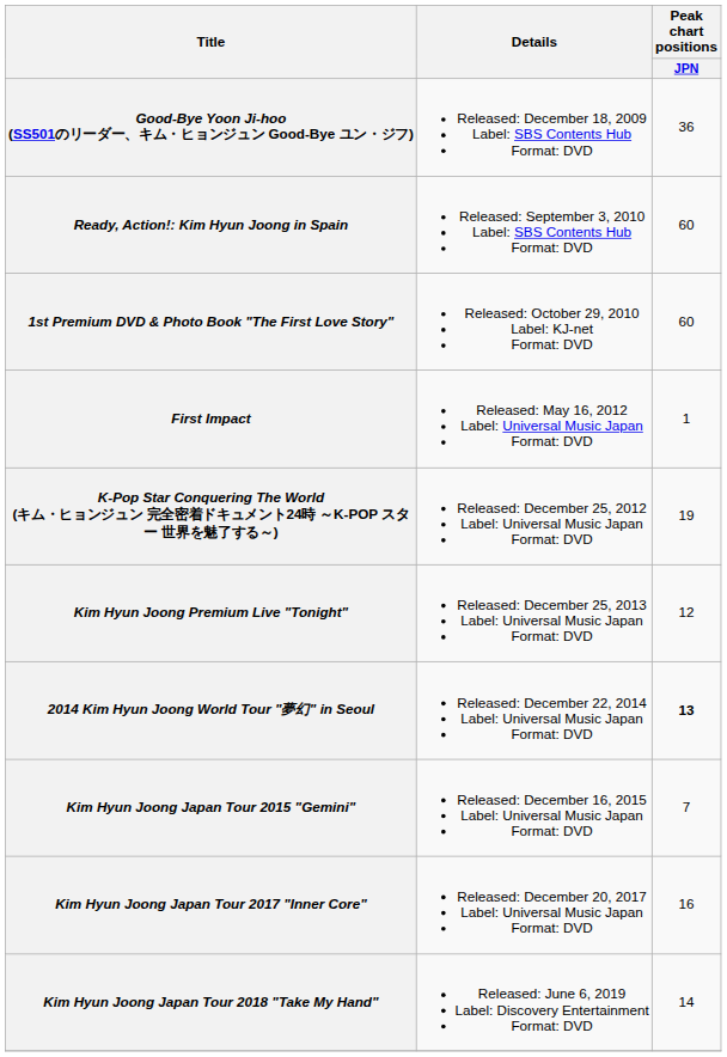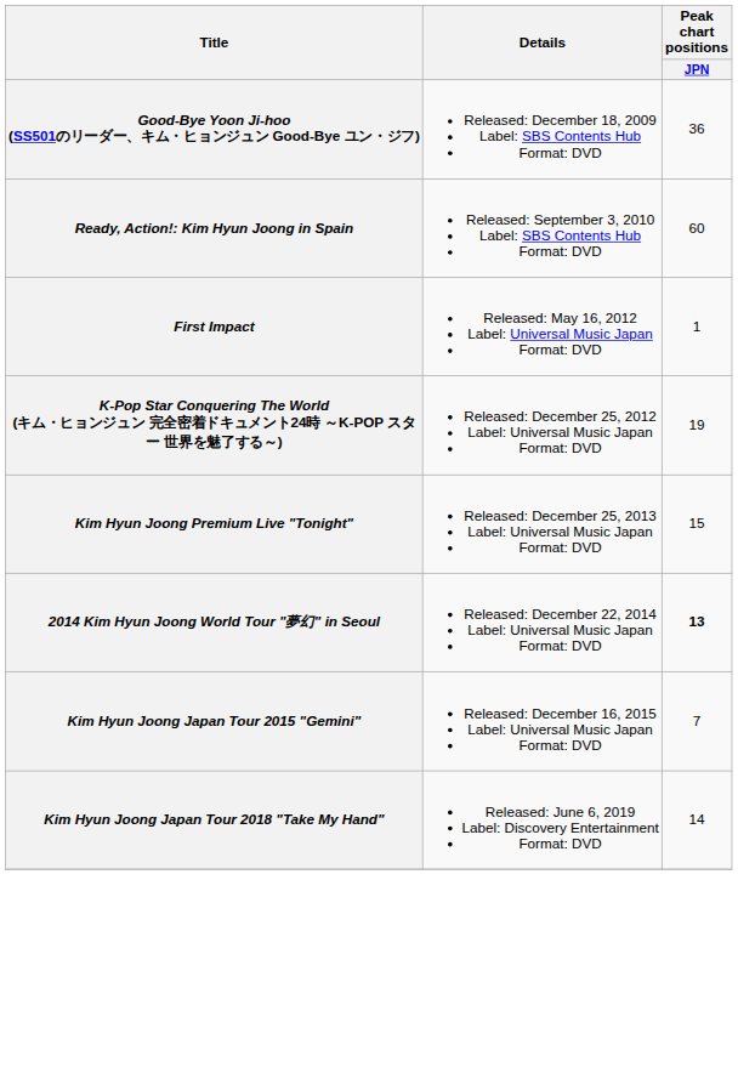- row: 1st Premium DVD & Photo Book "The First Love Story" | Released: October 29, 2010 Label: KJ-net Format: DVD | 60
Kim Hyun Joong Premium Live "Tonight" | Peak chart positions / JPN: 12 -> 15
- row: Kim Hyun Joong Japan Tour 2017 "Inner Core" | Released: December 20, 2017 Label: Universal Music Japan Format: DVD | 16
